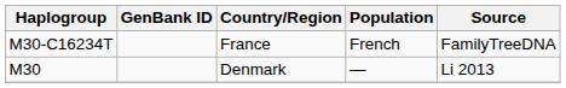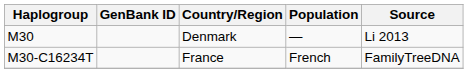rows swapped: M30 <-> M30-C16234T
